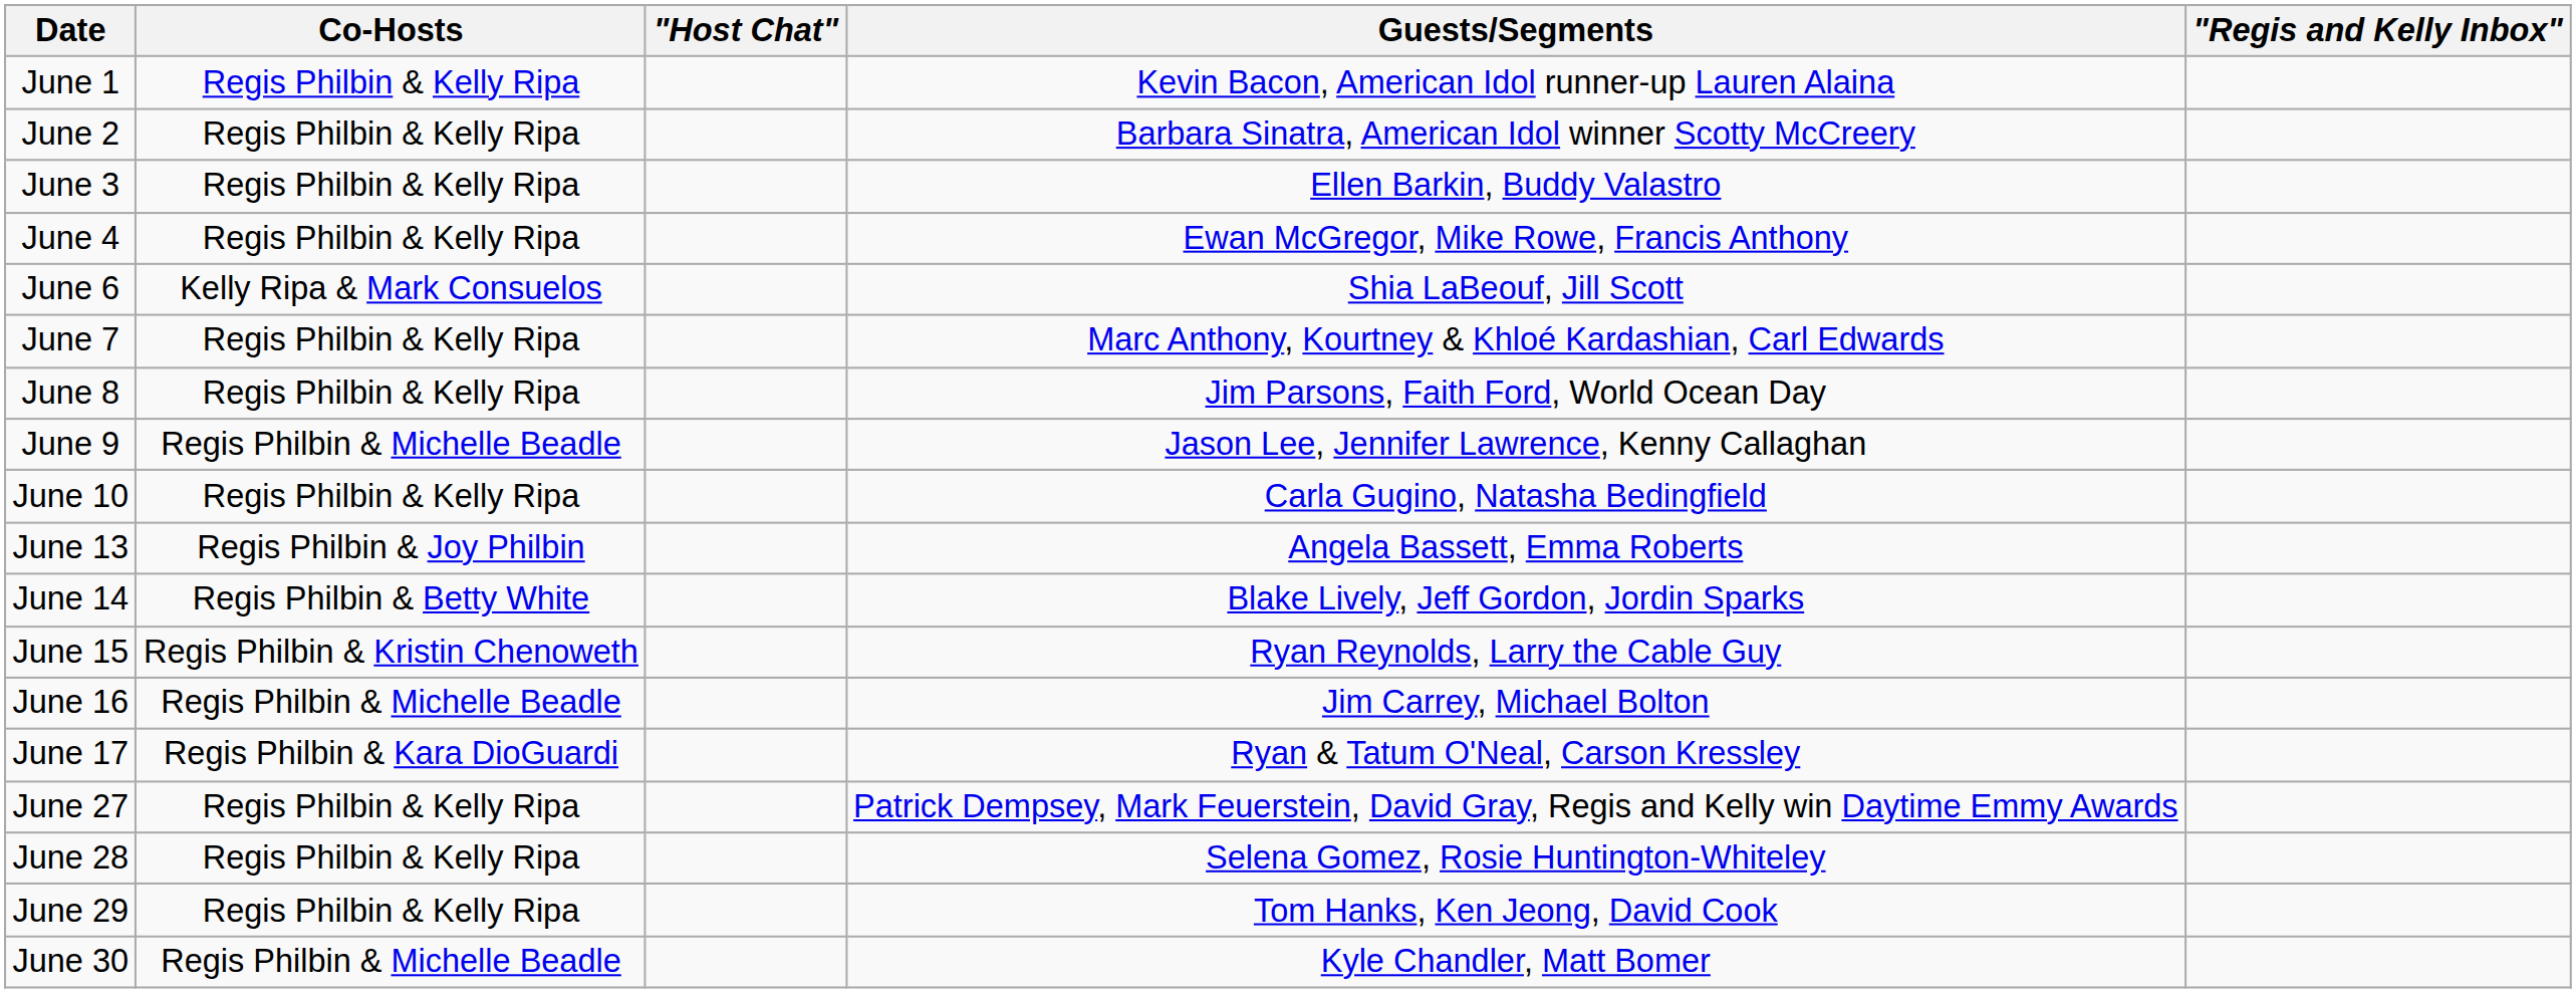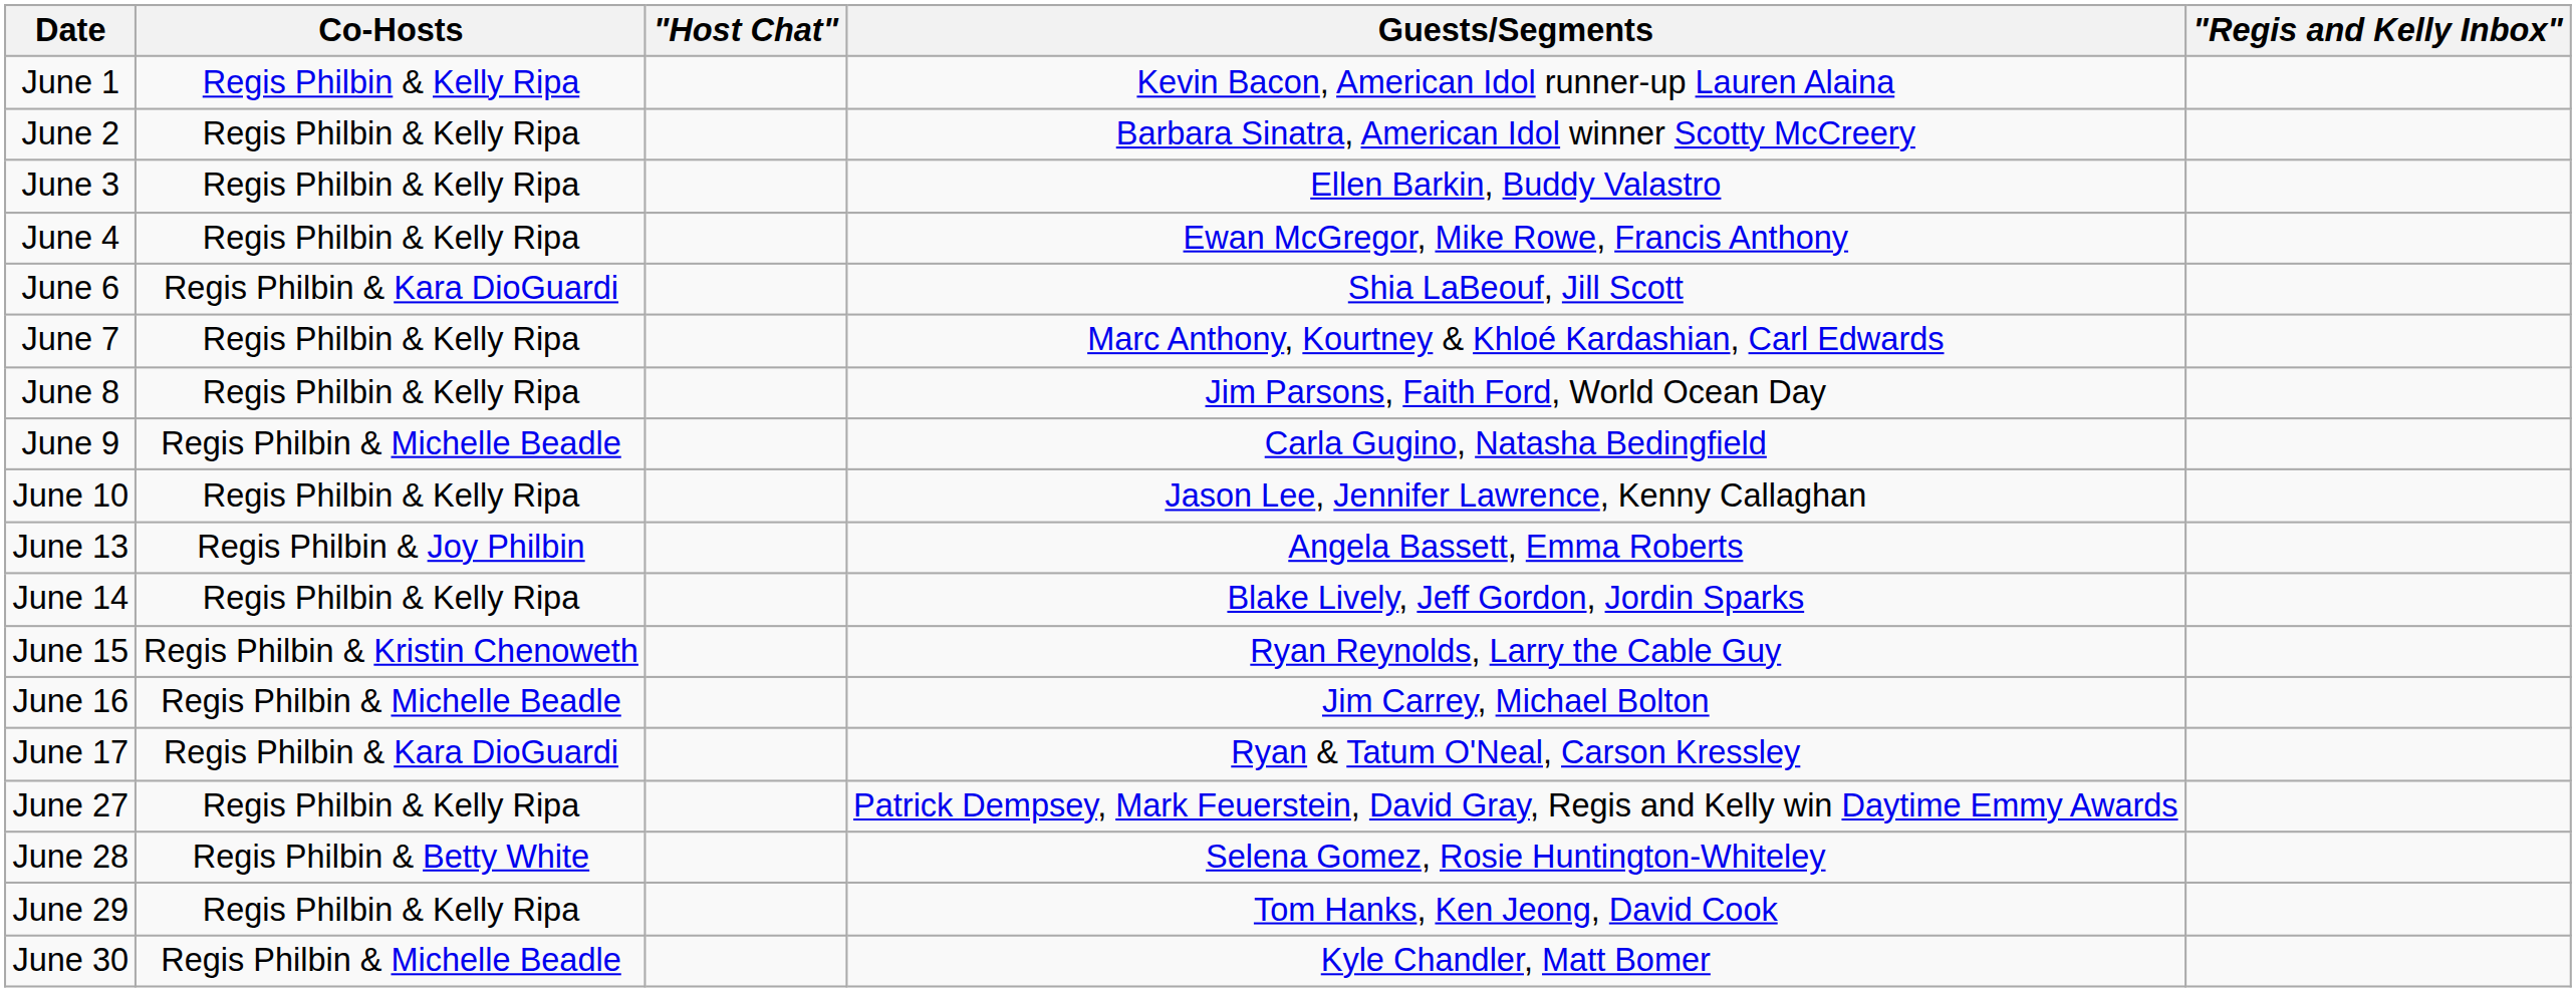June 6 | Co-Hosts: Kelly Ripa & Mark Consuelos -> Regis Philbin & Kara DioGuardi
June 9 | Guests/Segments: Jason Lee, Jennifer Lawrence, Kenny Callaghan -> Carla Gugino, Natasha Bedingfield
June 10 | Guests/Segments: Carla Gugino, Natasha Bedingfield -> Jason Lee, Jennifer Lawrence, Kenny Callaghan
June 14 | Co-Hosts: Regis Philbin & Betty White -> Regis Philbin & Kelly Ripa
June 28 | Co-Hosts: Regis Philbin & Kelly Ripa -> Regis Philbin & Betty White
